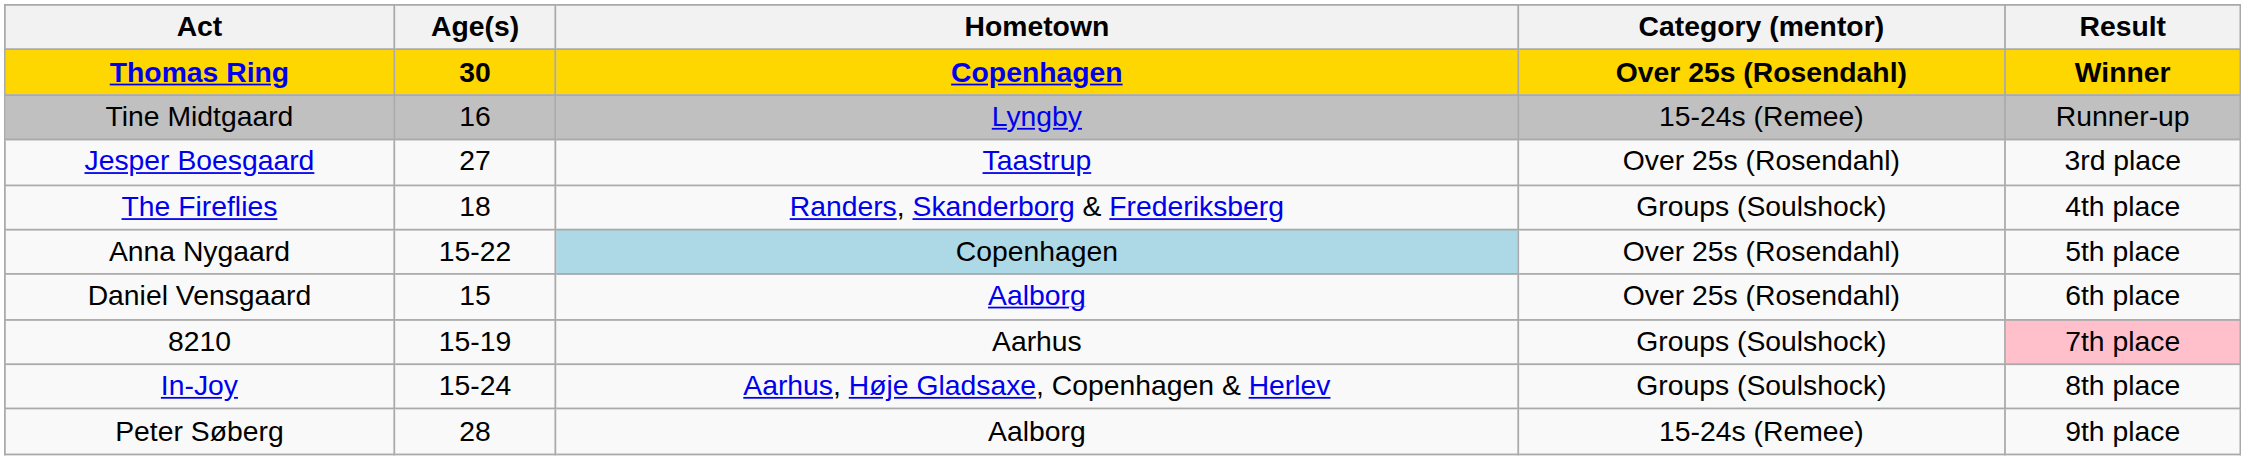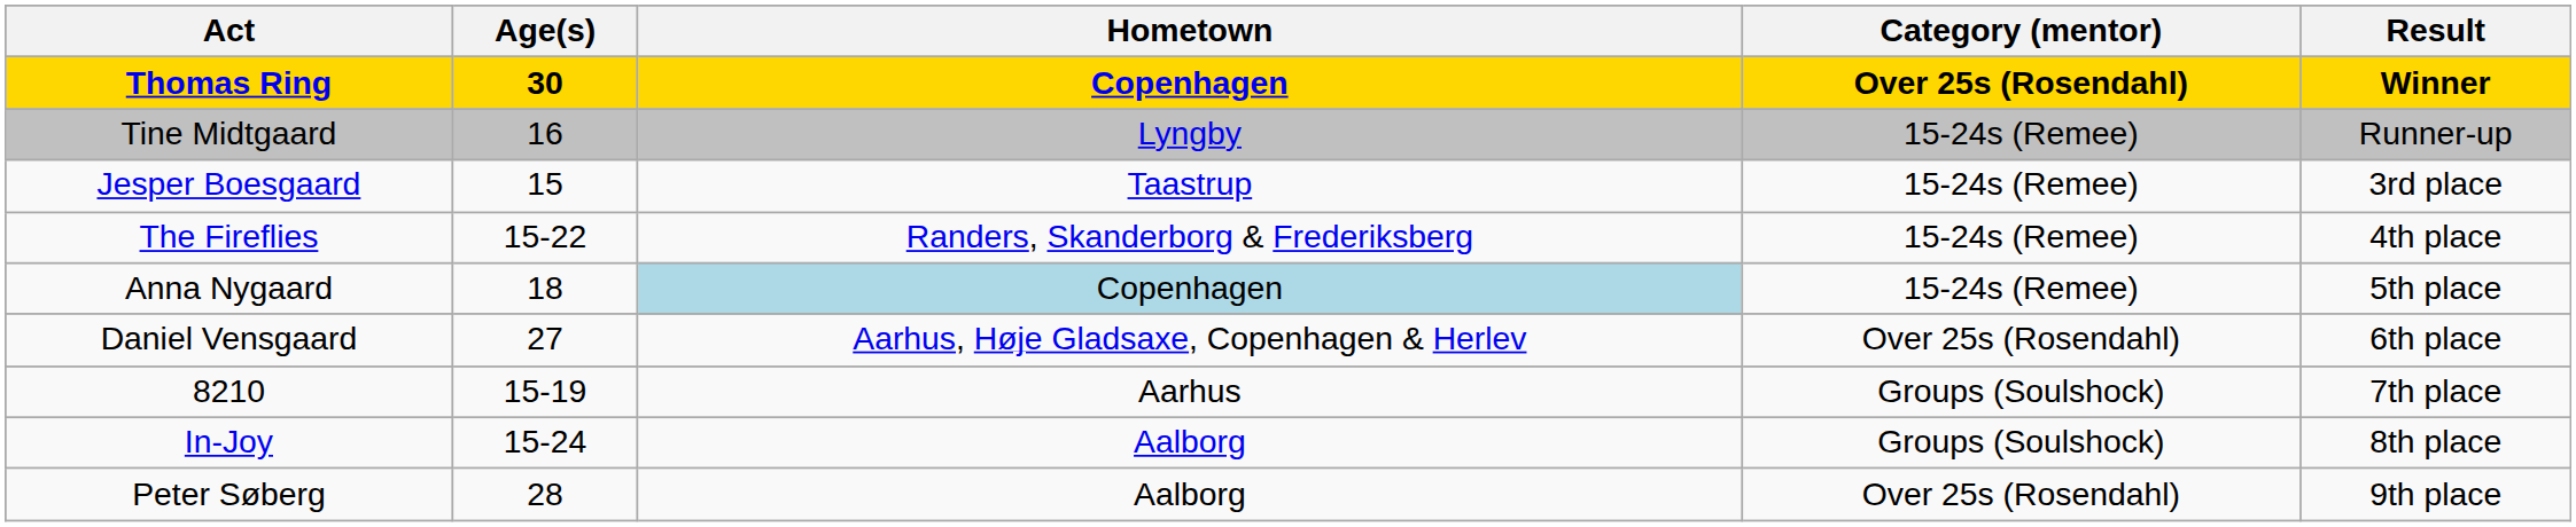Jesper Boesgaard | Age(s): 27 -> 15
Jesper Boesgaard | Category (mentor): Over 25s (Rosendahl) -> 15-24s (Remee)
The Fireflies | Age(s): 18 -> 15-22
The Fireflies | Category (mentor): Groups (Soulshock) -> 15-24s (Remee)
Anna Nygaard | Age(s): 15-22 -> 18
Anna Nygaard | Category (mentor): Over 25s (Rosendahl) -> 15-24s (Remee)
Daniel Vensgaard | Age(s): 15 -> 27
Daniel Vensgaard | Hometown: Aalborg -> Aarhus, Høje Gladsaxe, Copenhagen & Herlev
8210 | Result: pink background -> no background
In-Joy | Hometown: Aarhus, Høje Gladsaxe, Copenhagen & Herlev -> Aalborg
Peter Søberg | Category (mentor): 15-24s (Remee) -> Over 25s (Rosendahl)
